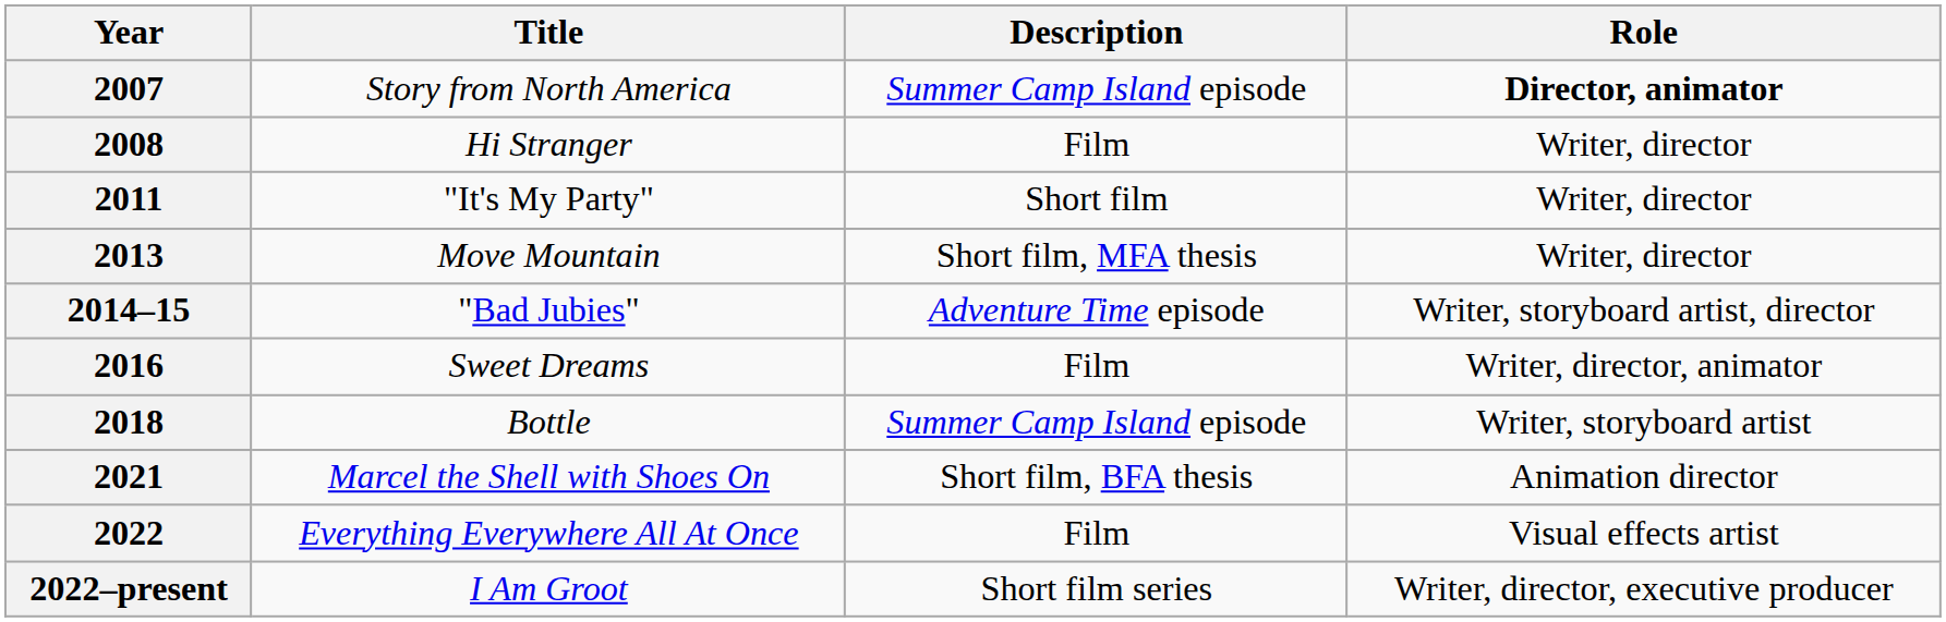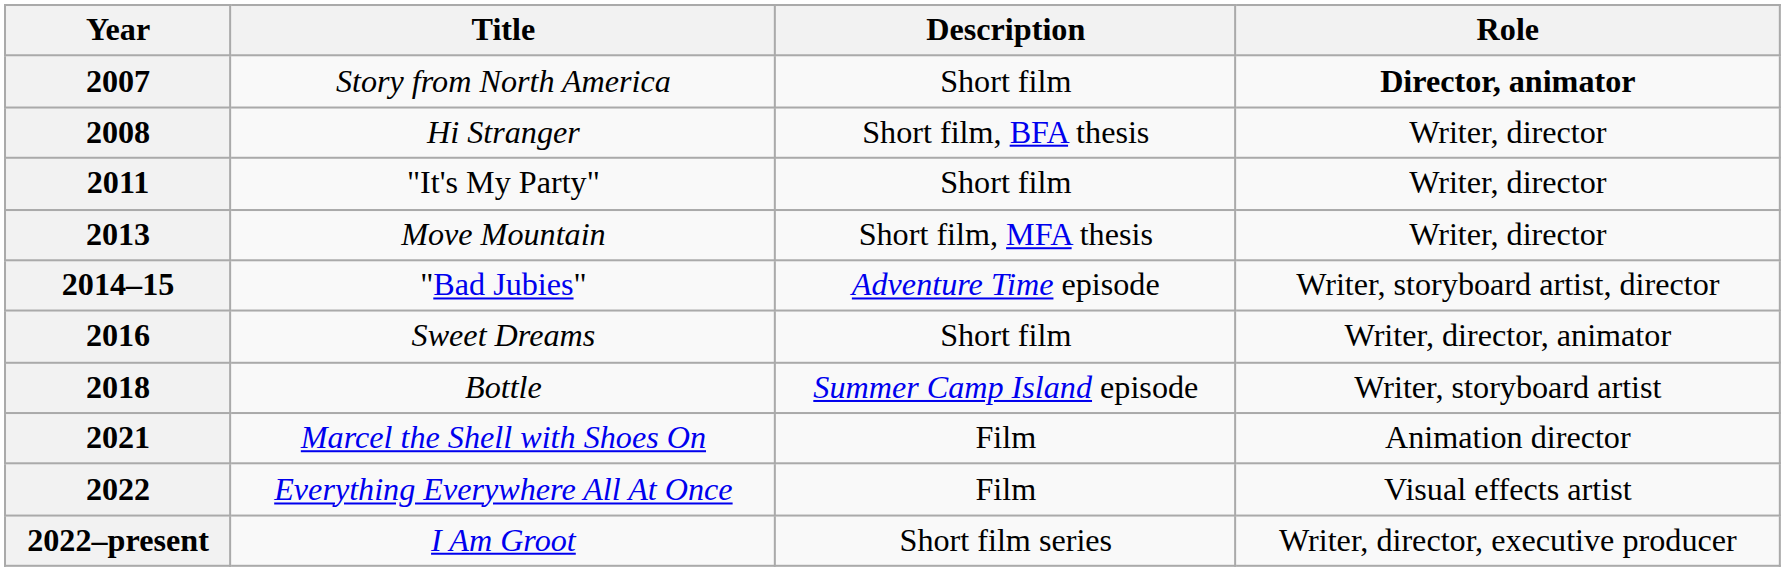2007 | Description: Summer Camp Island episode -> Short film
2008 | Description: Film -> Short film, BFA thesis
2016 | Description: Film -> Short film
2021 | Description: Short film, BFA thesis -> Film
